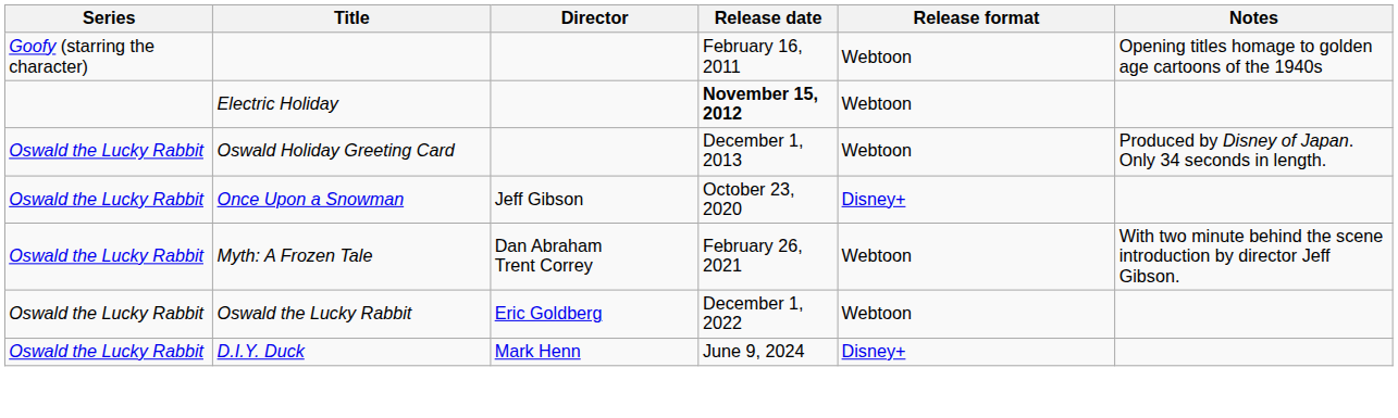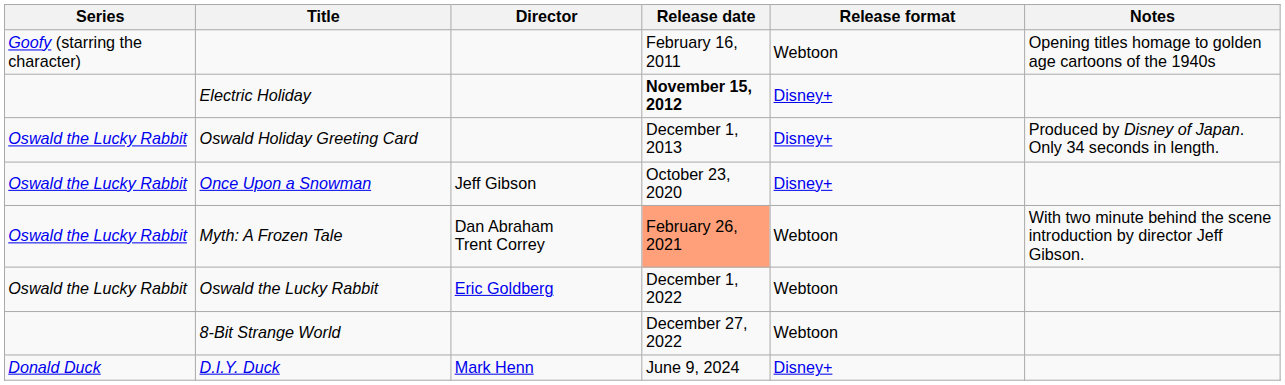Electric Holiday | Release format: Webtoon -> Disney+
Oswald Holiday Greeting Card | Release format: Webtoon -> Disney+
Myth: A Frozen Tale | Release date: no background -> lightsalmon background
+ row: 8-Bit Strange World | December 27, 2022 | Webtoon
D.I.Y. Duck | Series: Oswald the Lucky Rabbit -> Donald Duck
